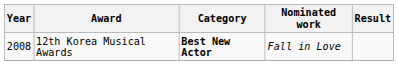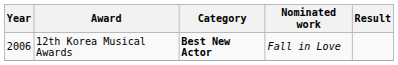12th Korea Musical Awards | Year: 2008 -> 2006
